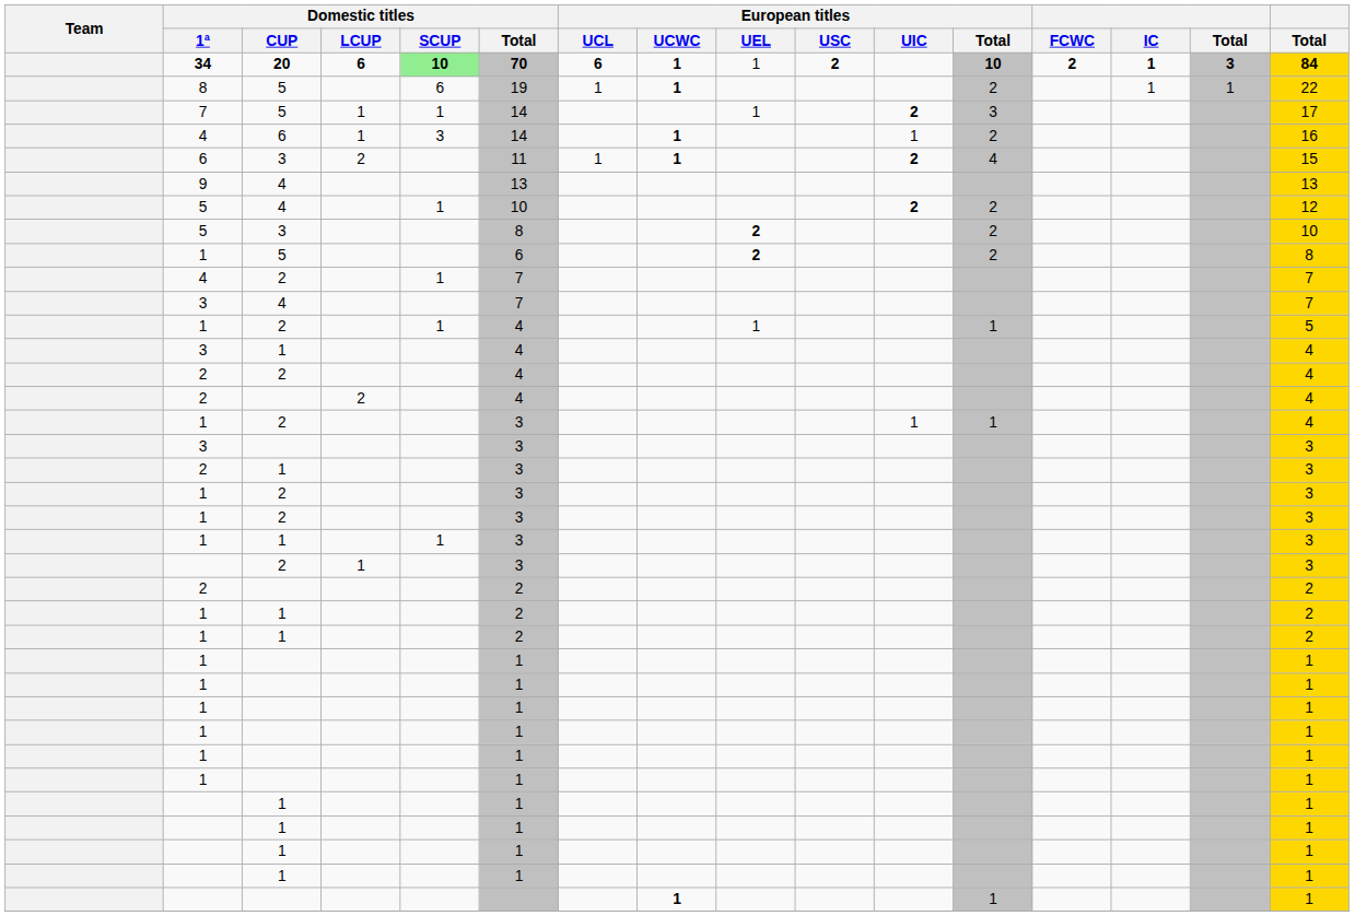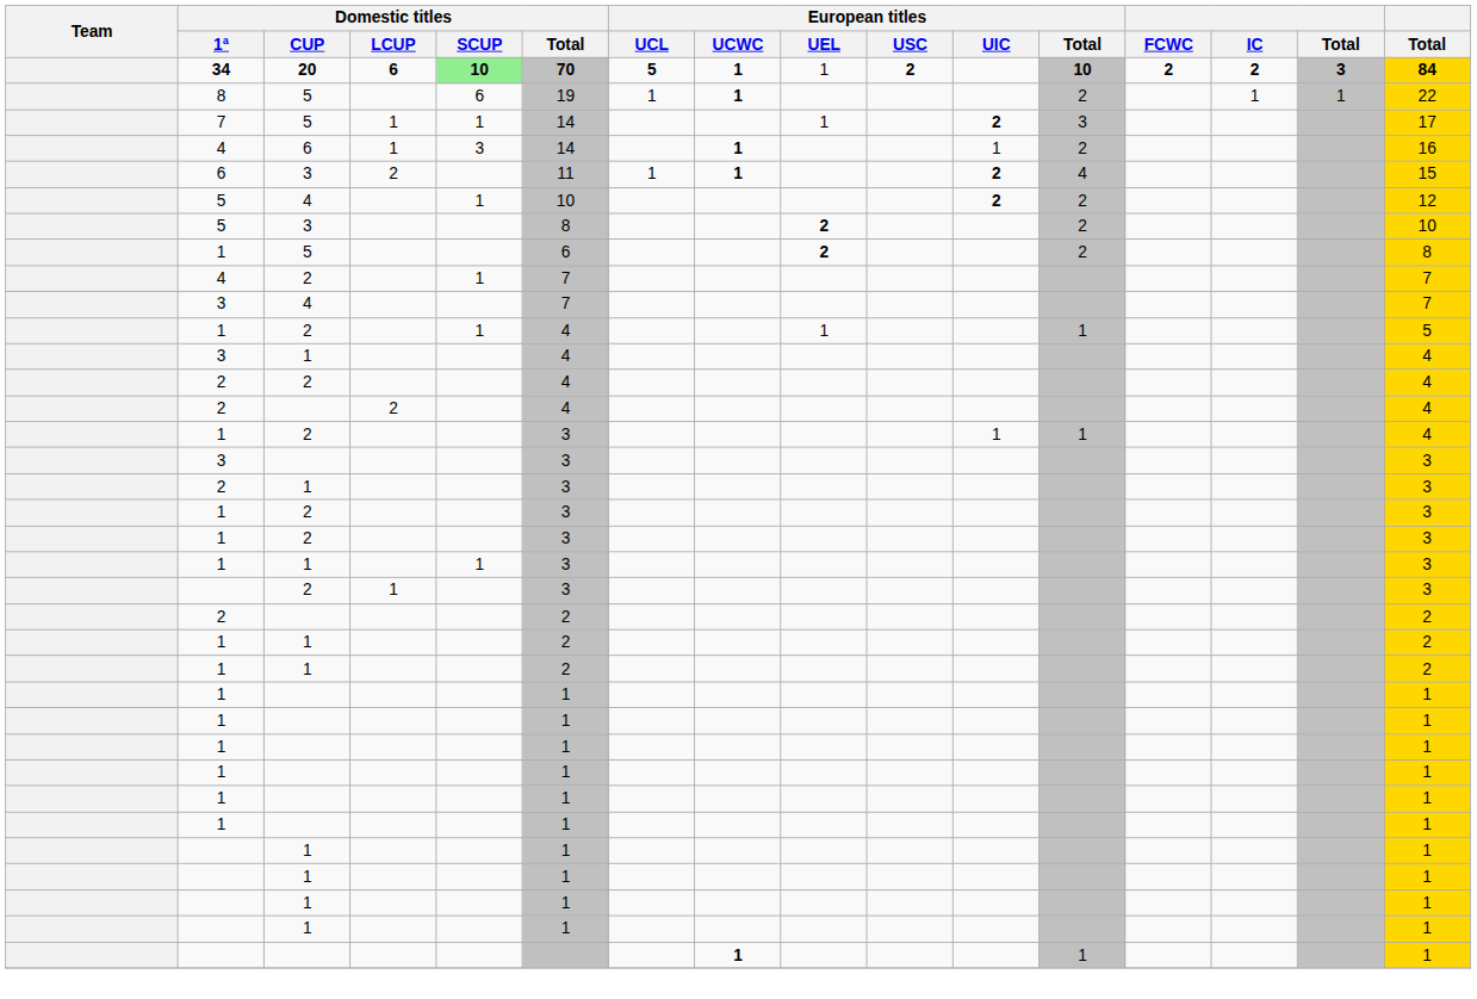34 | European titles / UCL: 6 -> 5
34 | IC: 1 -> 2
- row: 9 | 4 | 13 | 13
